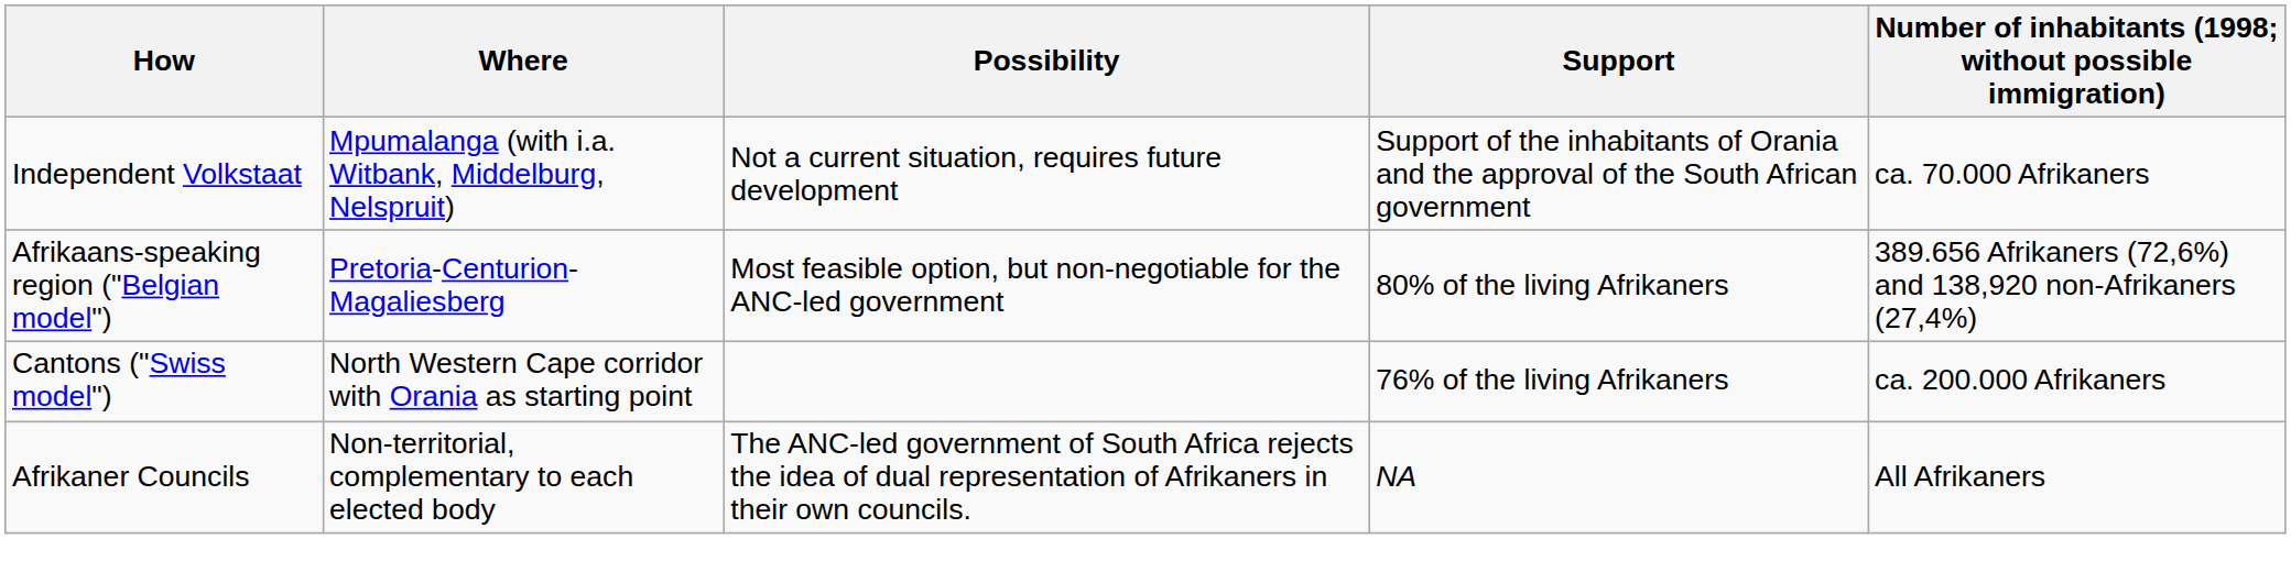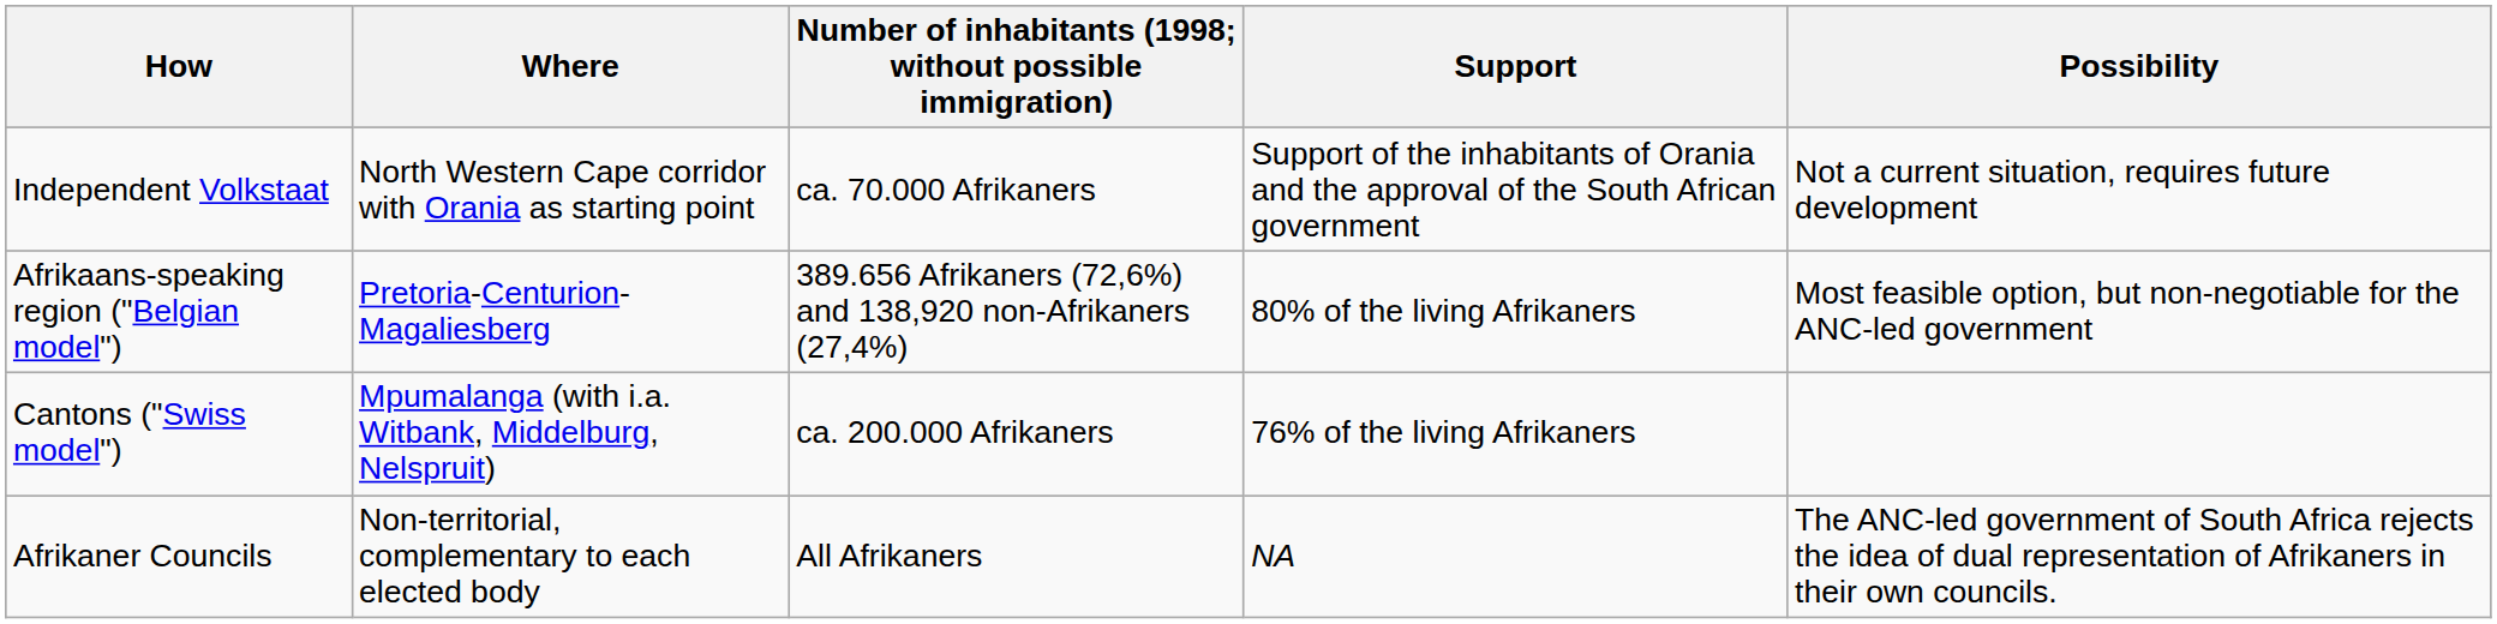columns swapped: Number of inhabitants (1998; without possible immigration) <-> Possibility
Independent Volkstaat | Where: Mpumalanga (with i.a. Witbank, Middelburg, Nelspruit) -> North Western Cape corridor with Orania as starting point
Cantons ("Swiss model") | Where: North Western Cape corridor with Orania as starting point -> Mpumalanga (with i.a. Witbank, Middelburg, Nelspruit)
